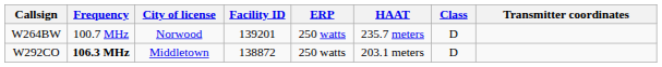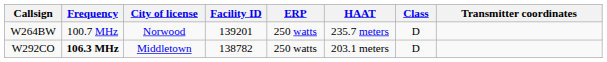W292CO | Facility ID: 138872 -> 138782
